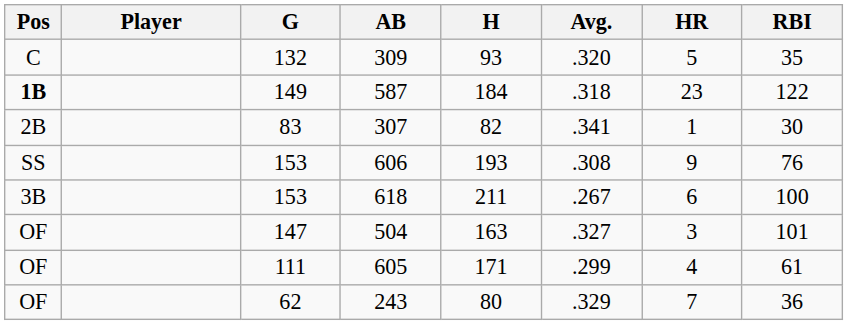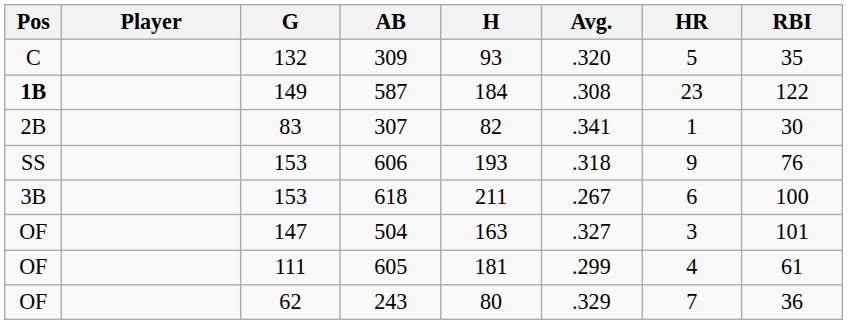587 | Avg.: .318 -> .308
606 | Avg.: .308 -> .318
605 | H: 171 -> 181
